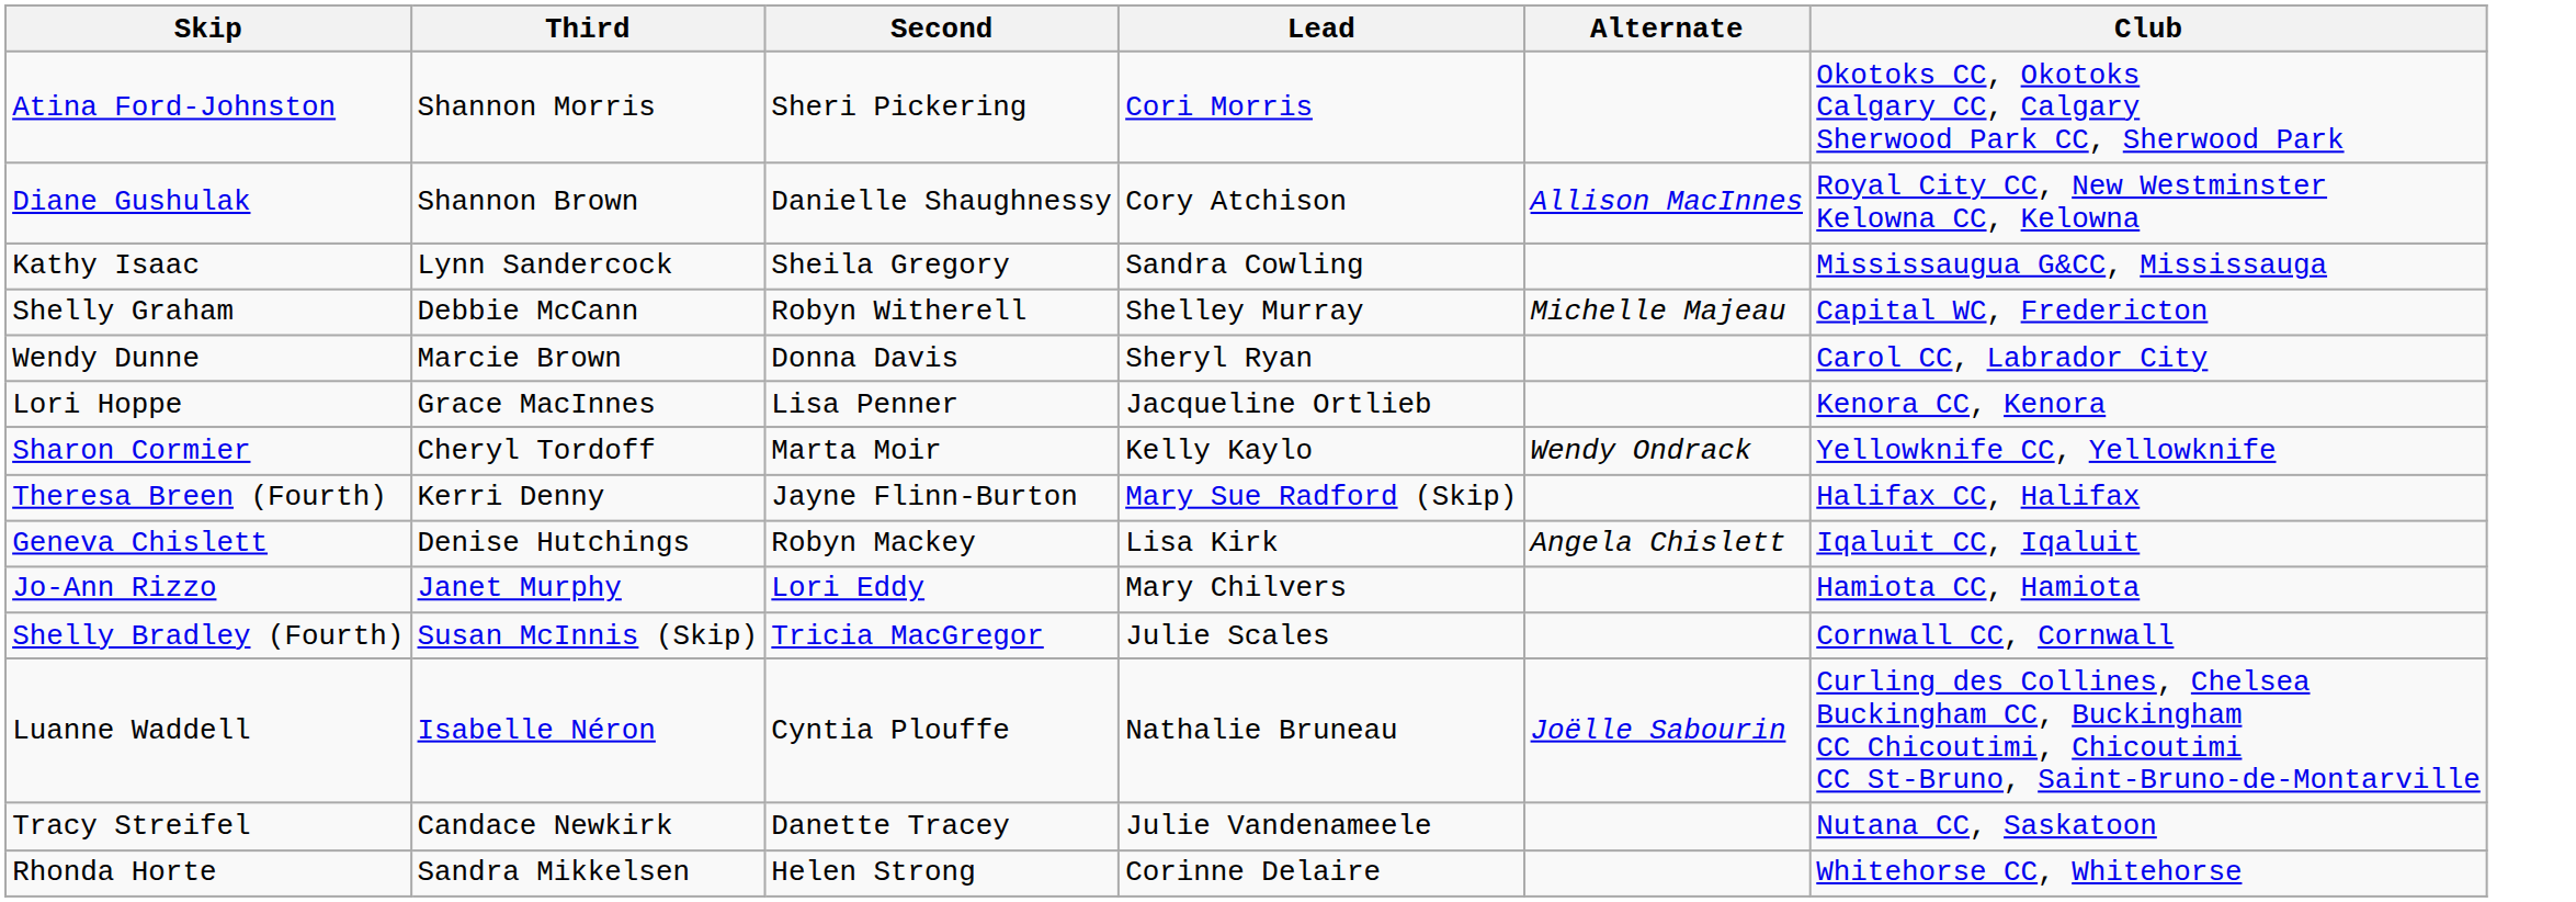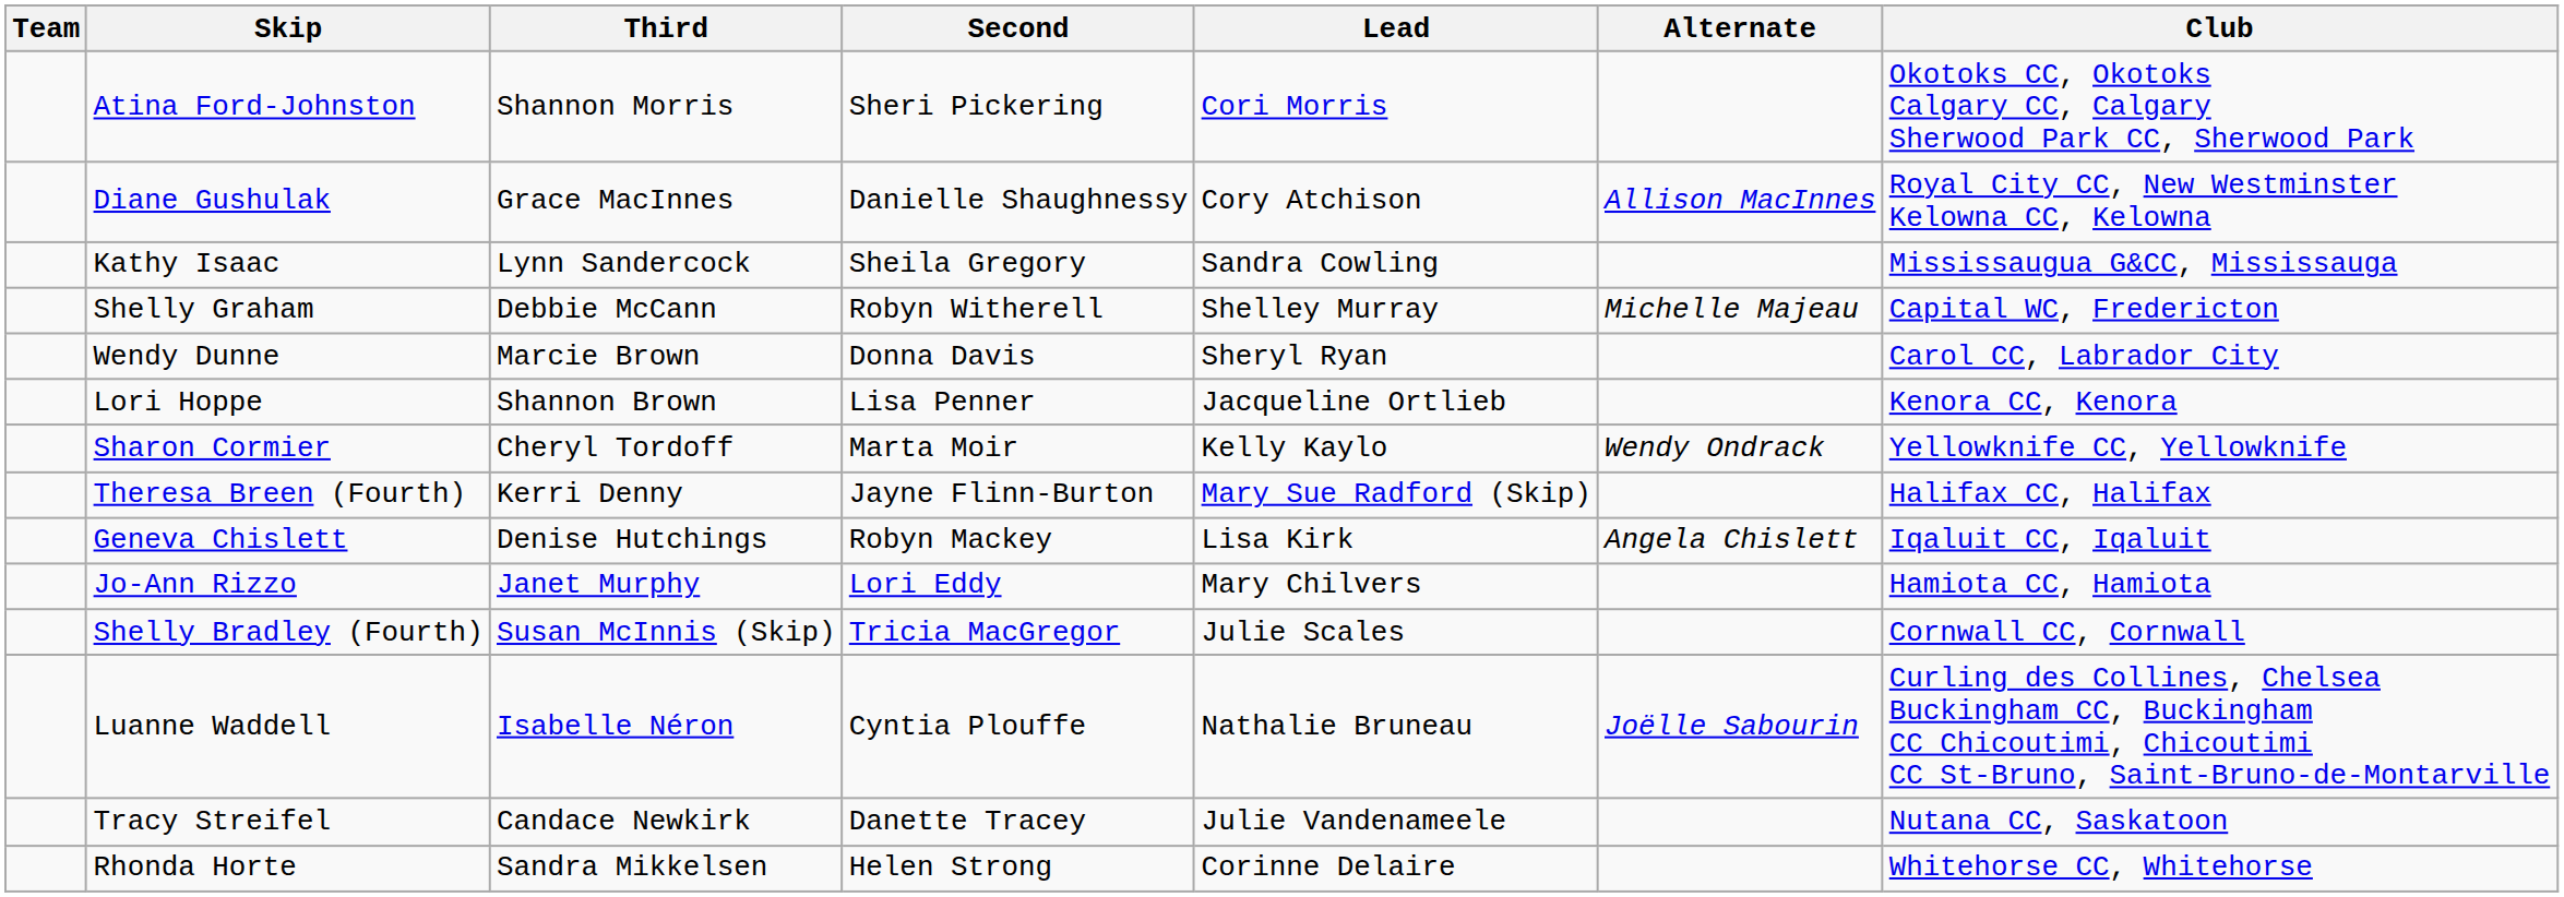+ column: Team
Diane Gushulak | Third: Shannon Brown -> Grace MacInnes
Lori Hoppe | Third: Grace MacInnes -> Shannon Brown
